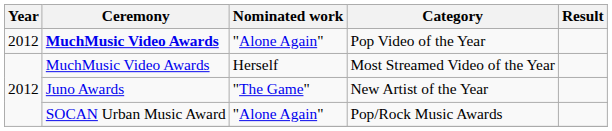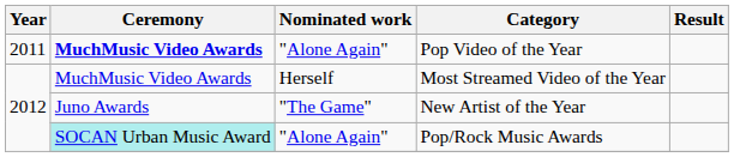Pop Video of the Year | Year: 2012 -> 2011
Pop/Rock Music Awards | Ceremony: no background -> paleturquoise background
